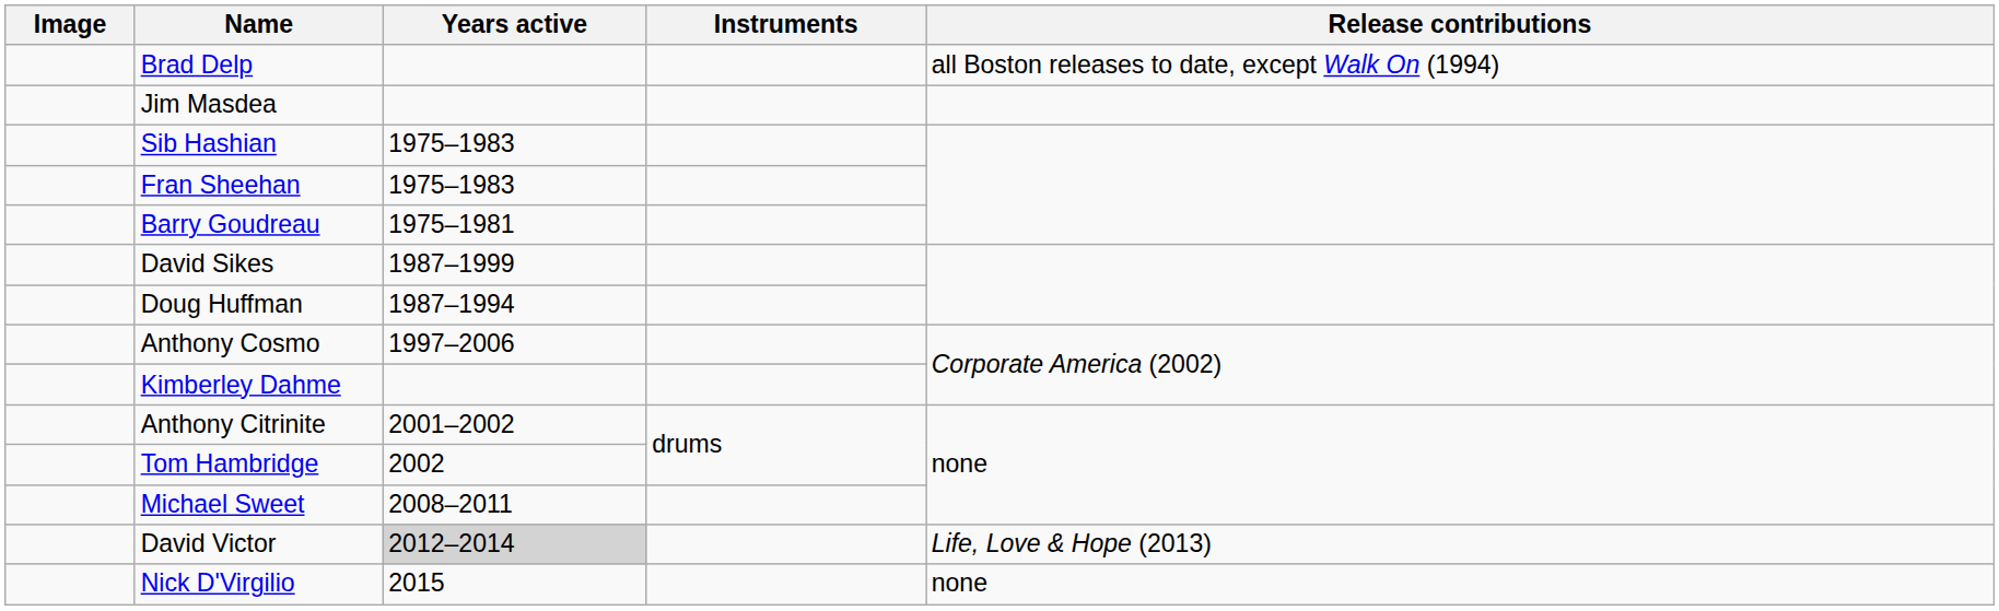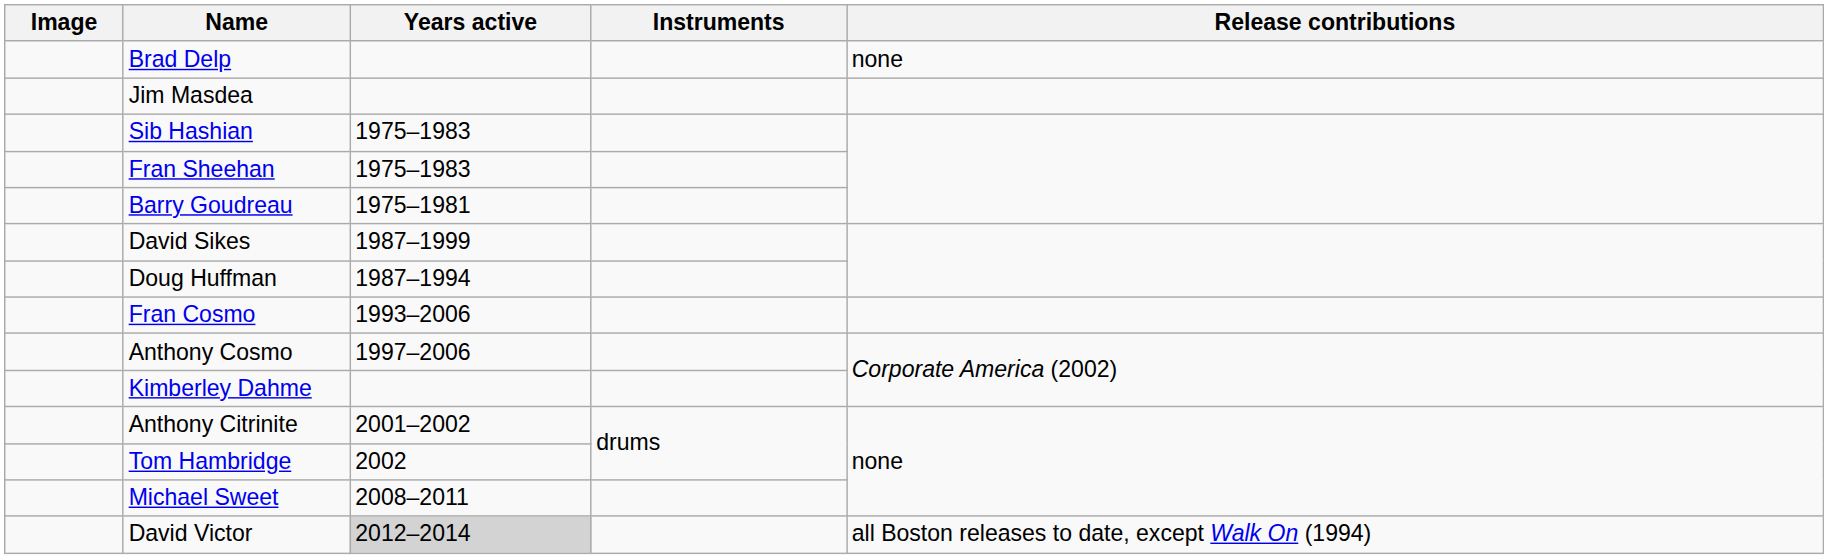Brad Delp | Release contributions: all Boston releases to date, except Walk On (1994) -> none
+ row: Fran Cosmo | 1993–2006
David Victor | Release contributions: Life, Love & Hope (2013) -> all Boston releases to date, except Walk On (1994)
- row: Nick D'Virgilio | 2015 | none
